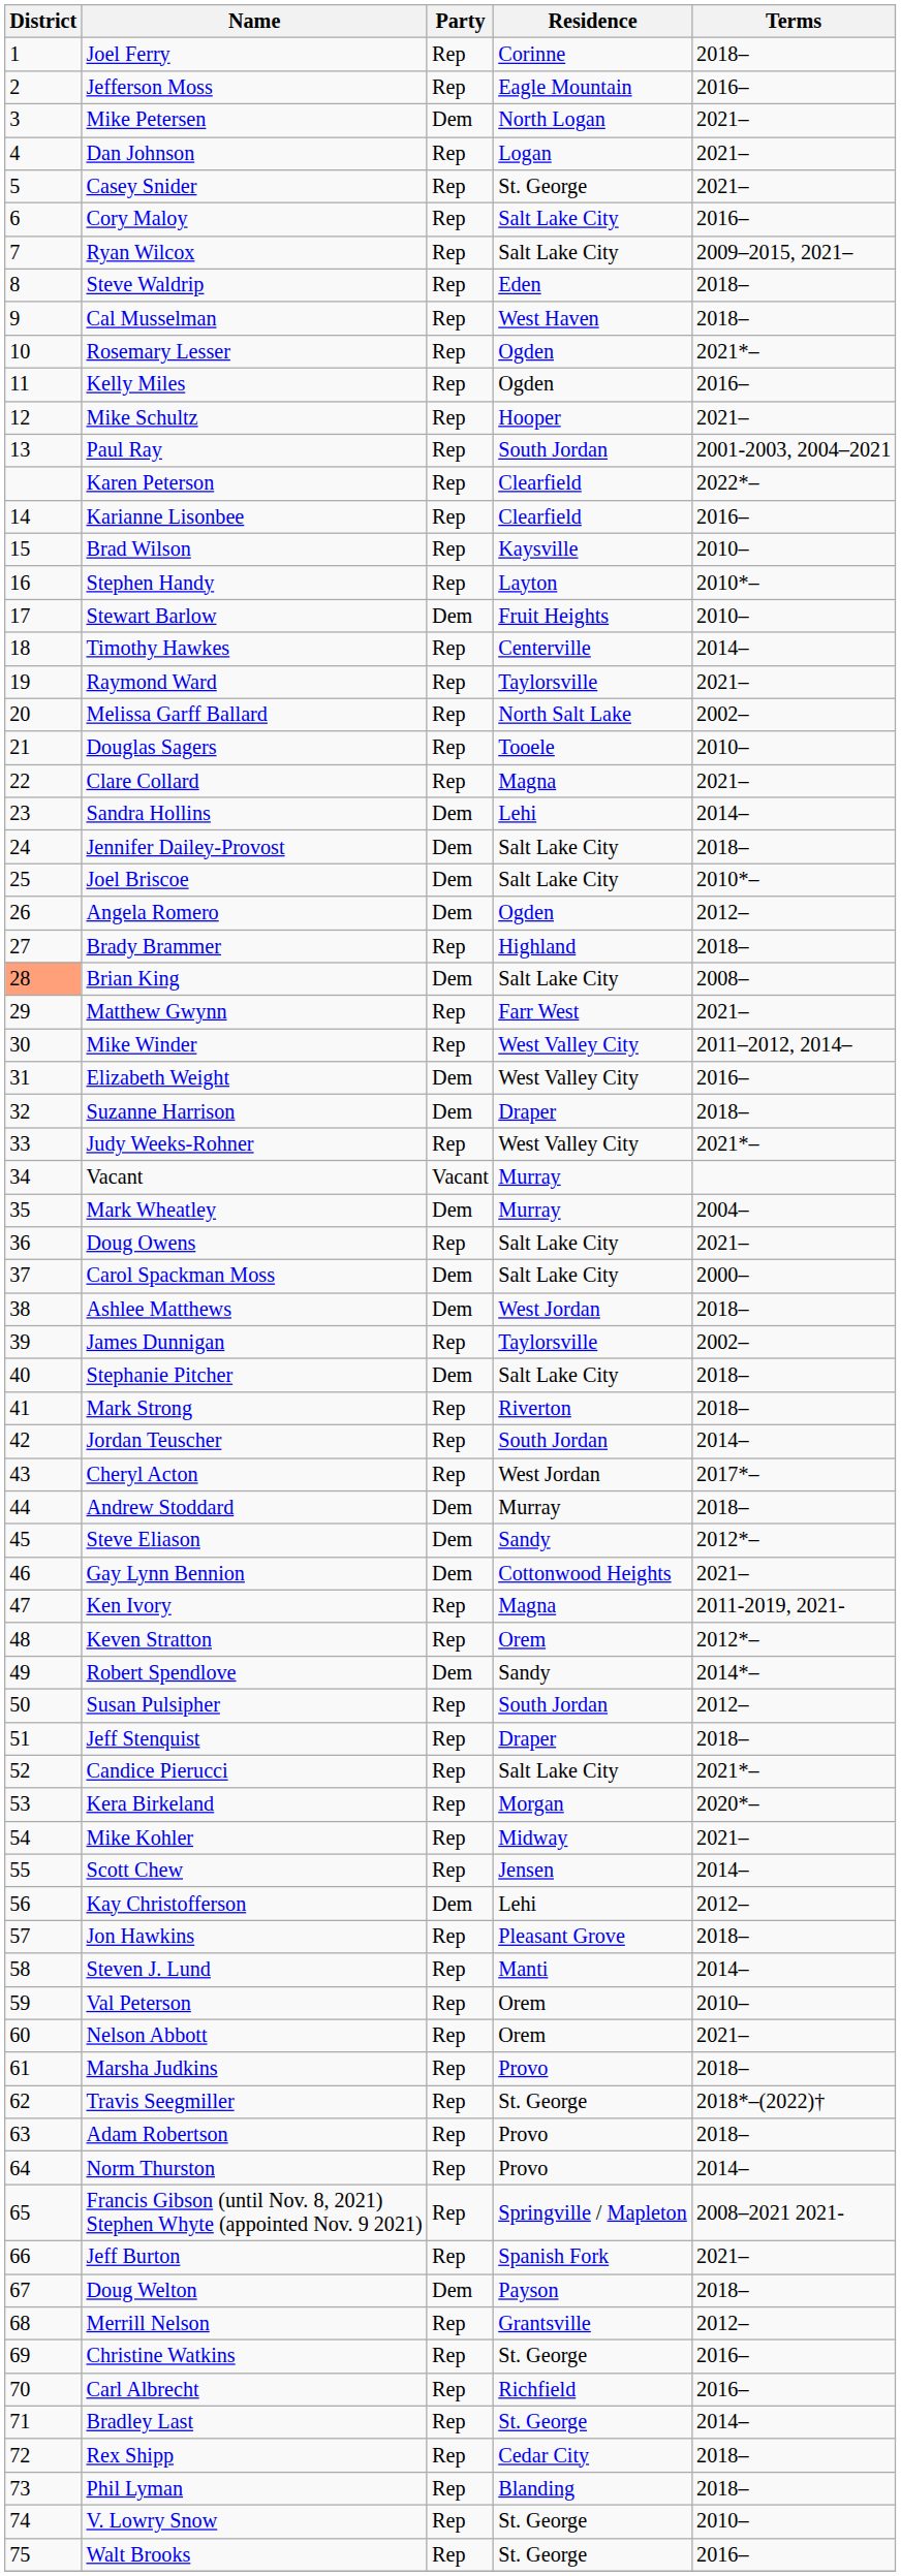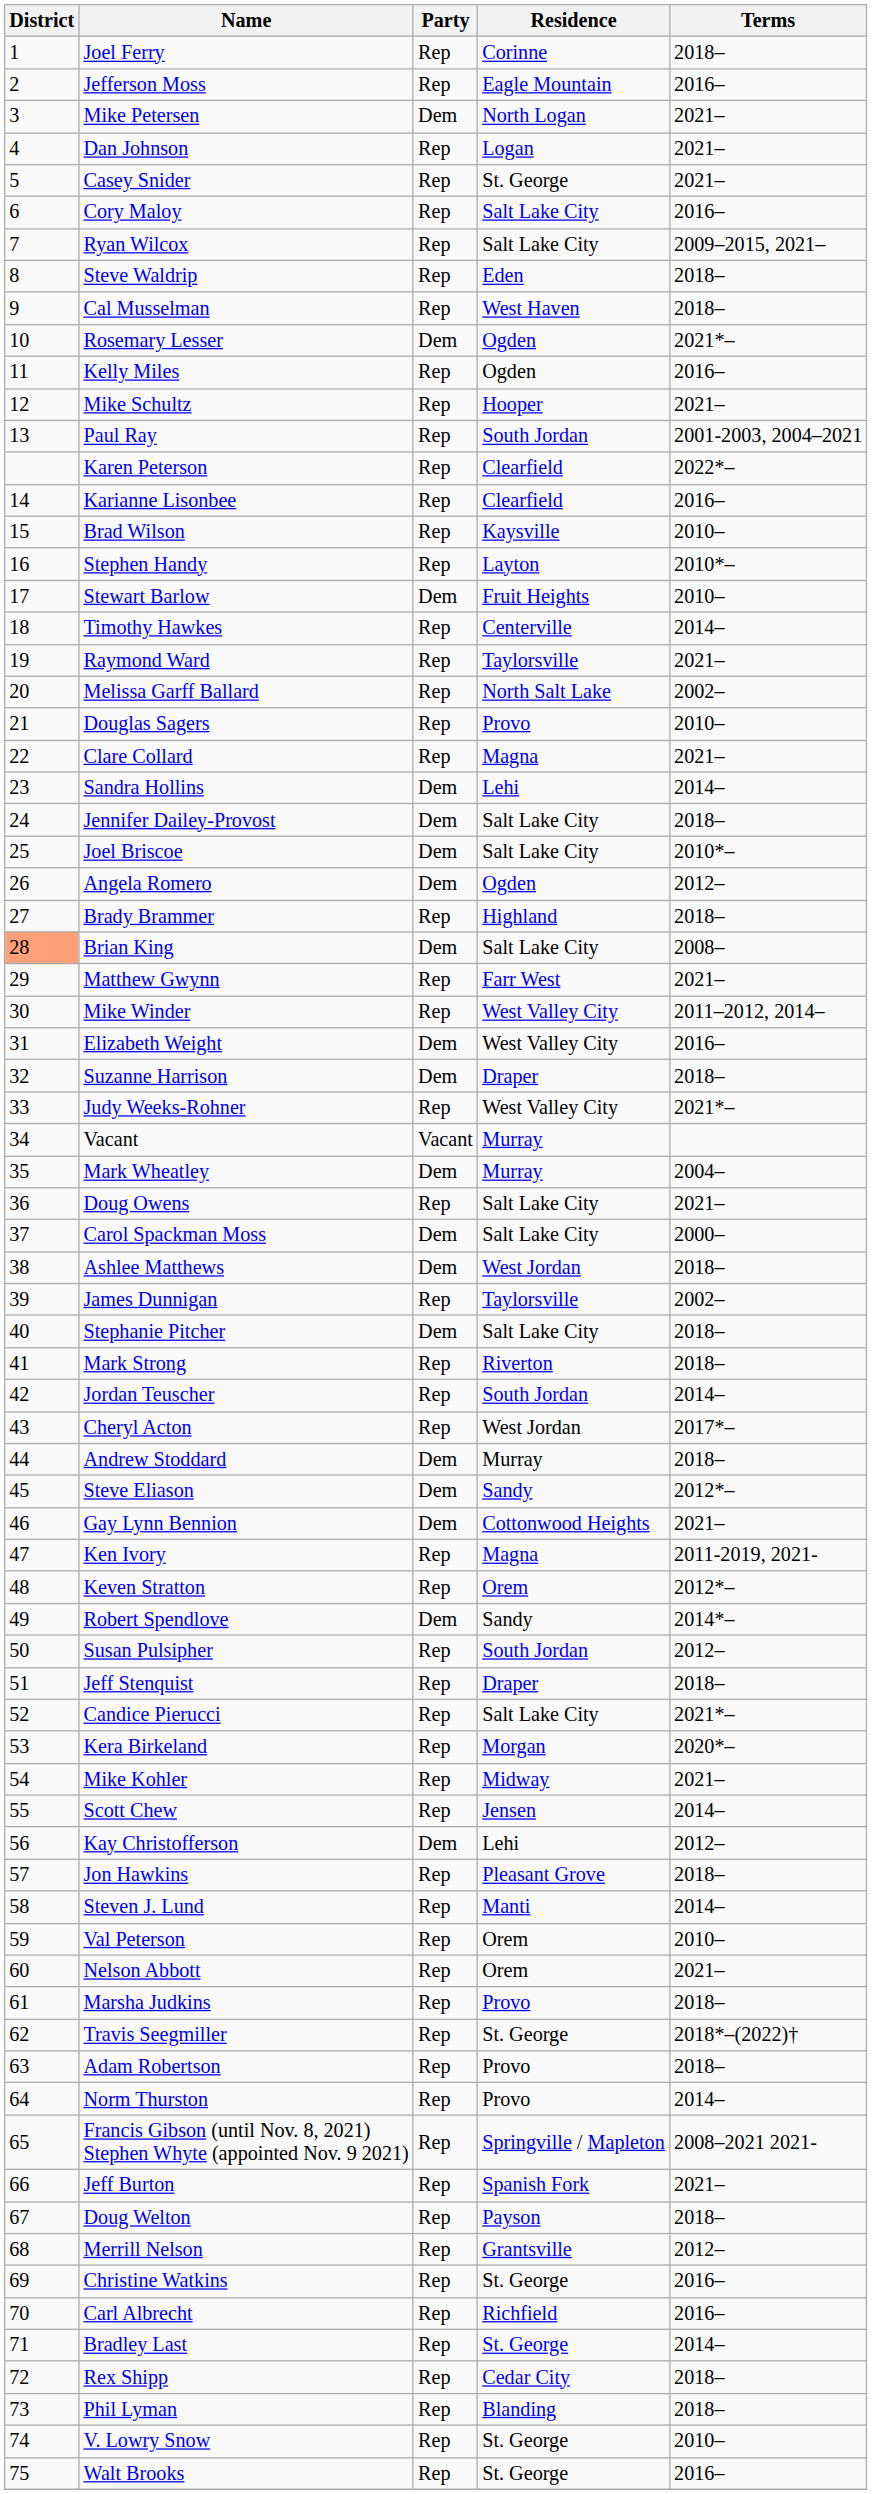Rosemary Lesser | Party: Rep -> Dem
Douglas Sagers | Residence: Tooele -> Provo
Doug Welton | Party: Dem -> Rep
